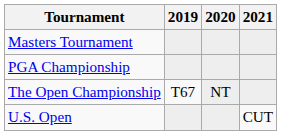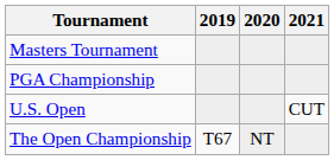rows swapped: U.S. Open <-> The Open Championship
